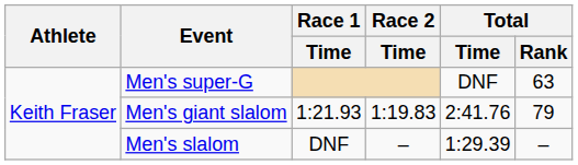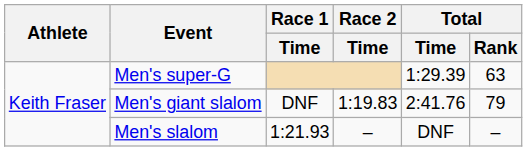Men's super-G | Total / Time: DNF -> 1:29.39
Men's giant slalom | Race 1 / Time: 1:21.93 -> DNF
Men's slalom | Race 1 / Time: DNF -> 1:21.93
Men's slalom | Total / Time: 1:29.39 -> DNF
